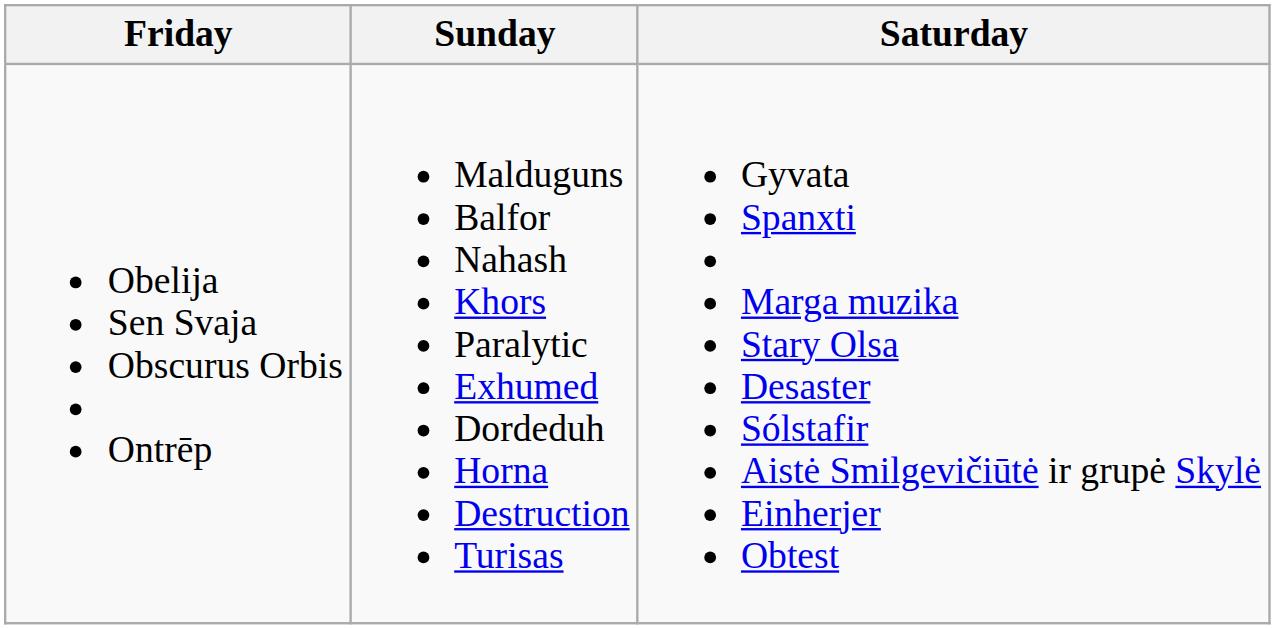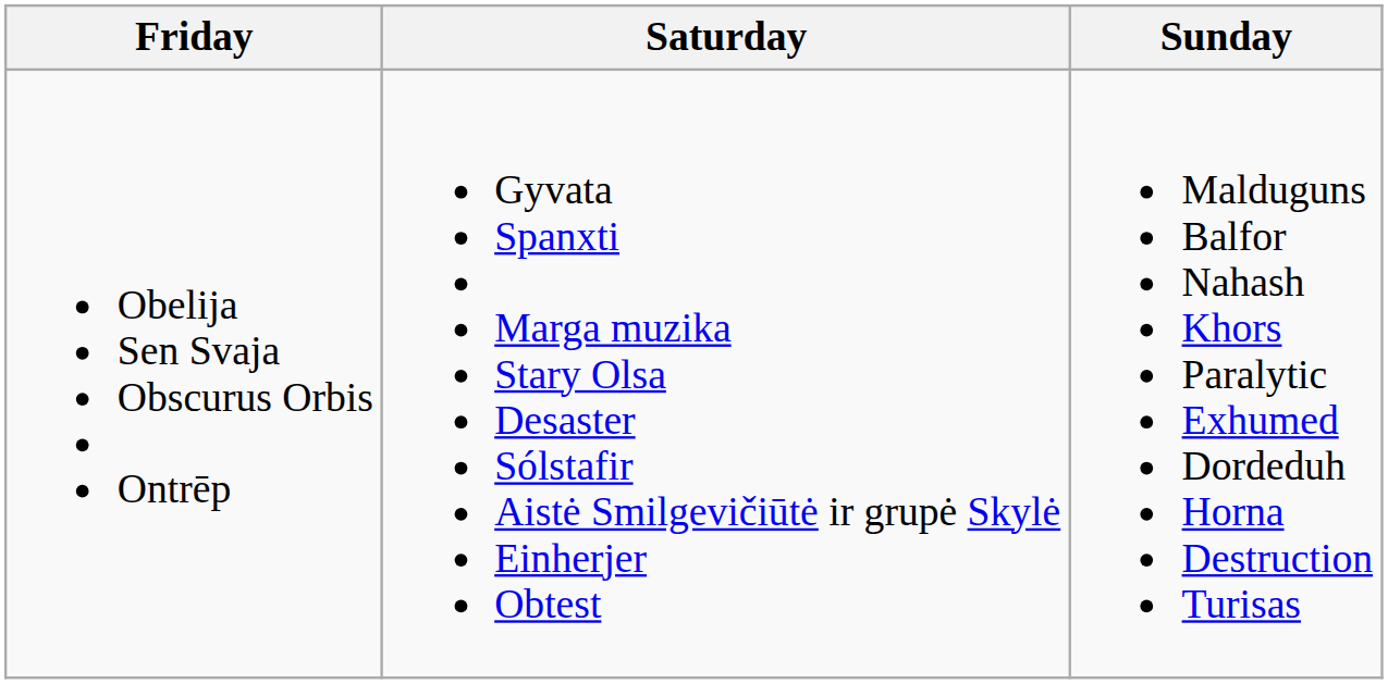columns swapped: Saturday <-> Sunday
